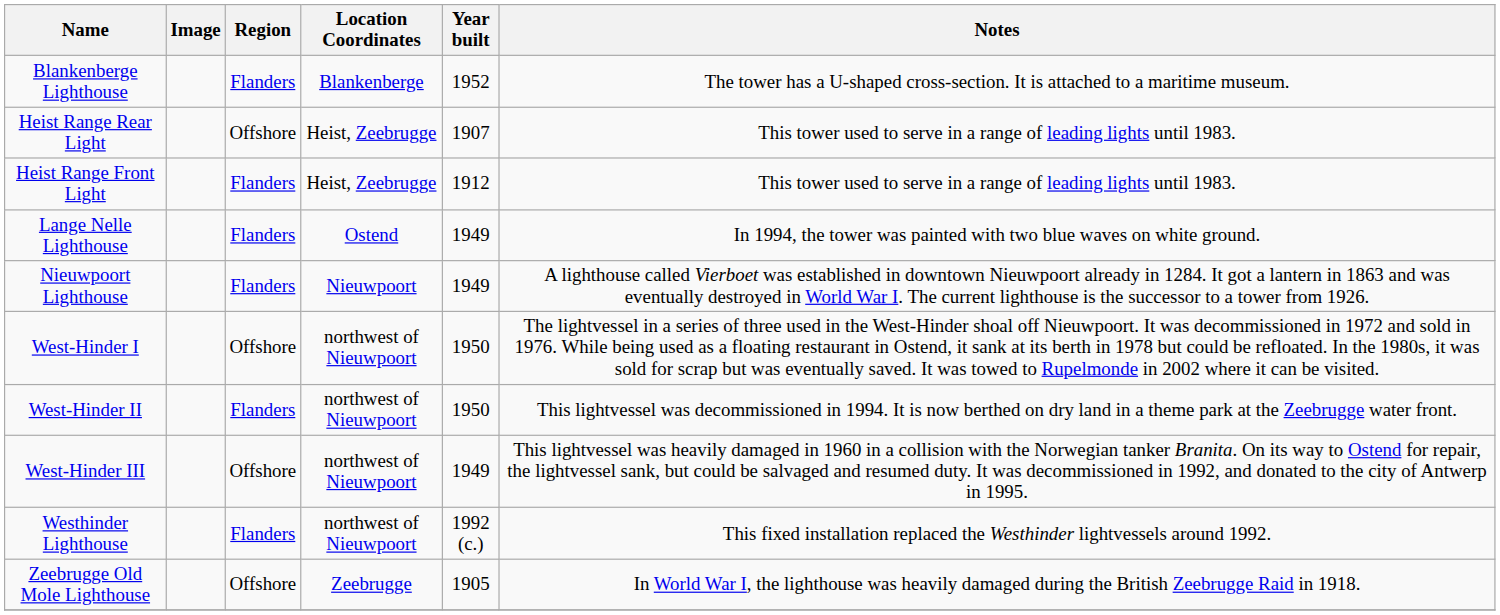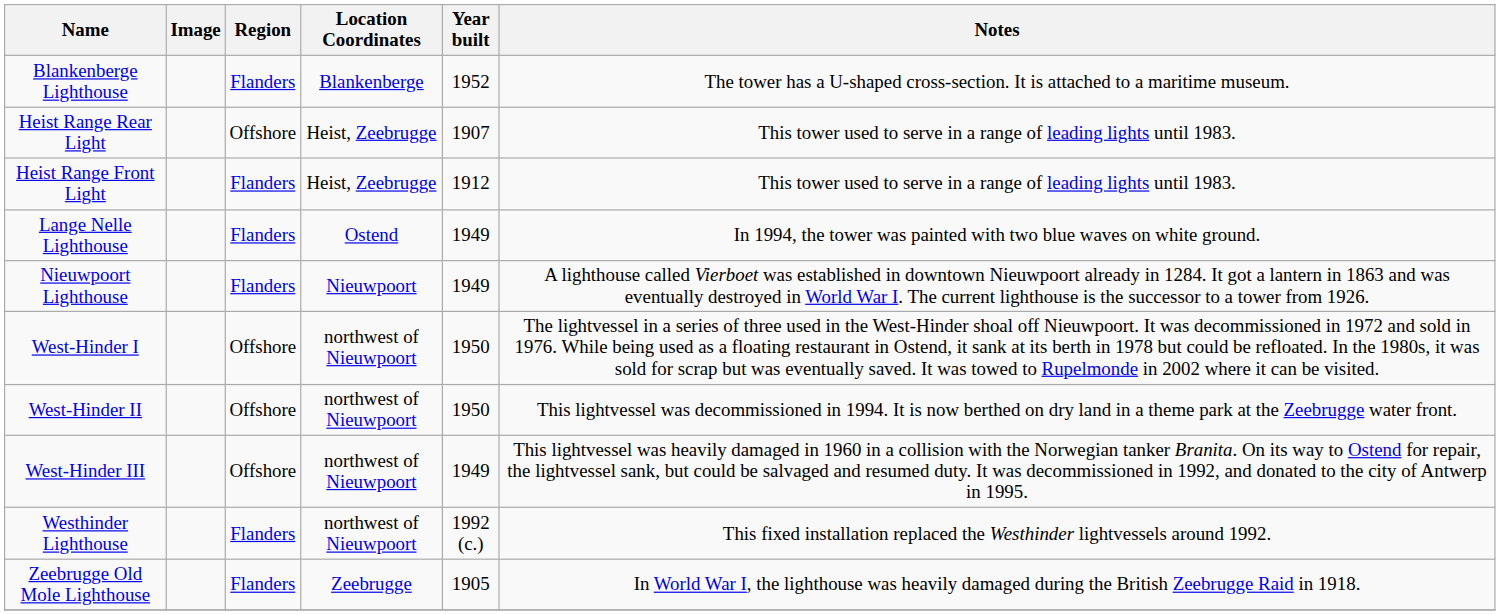West-Hinder II | Region: Flanders -> Offshore
Zeebrugge Old Mole Lighthouse | Region: Offshore -> Flanders
